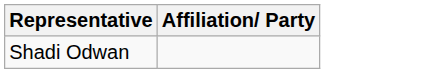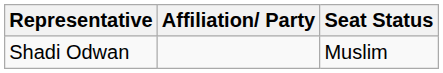+ column: Seat Status | Muslim
